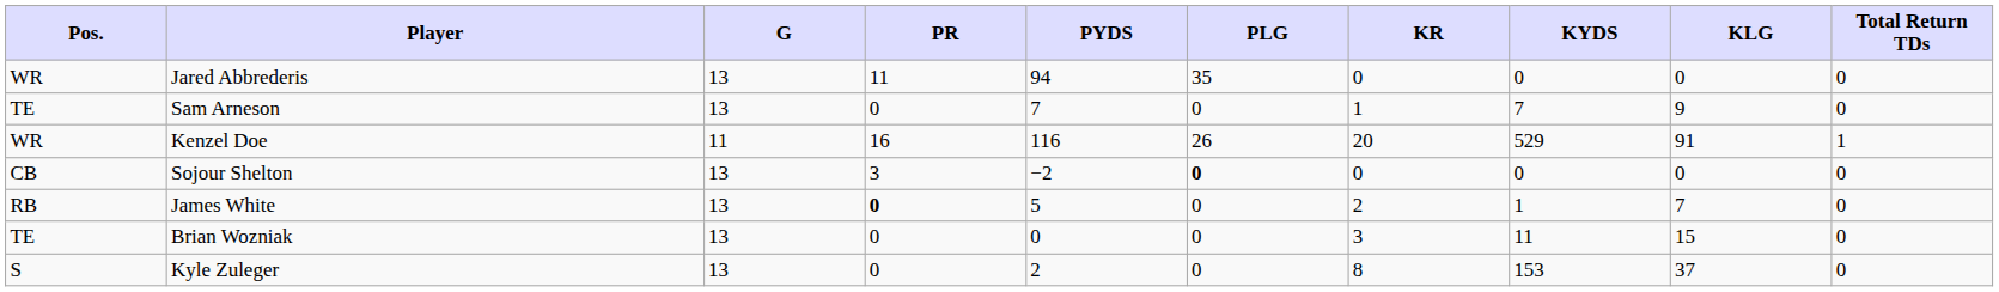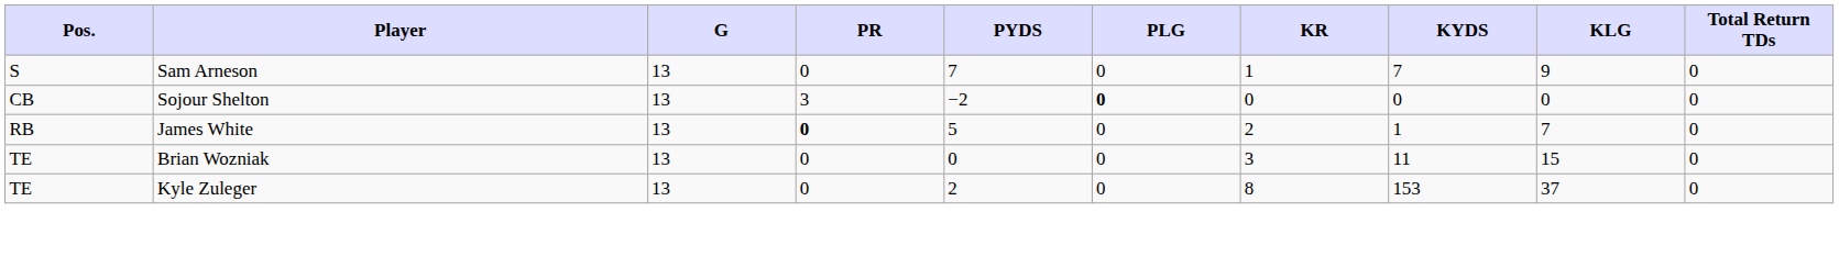- row: WR | Jared Abbrederis | 13 | 11 | 94 | 35 | 0 | 0 | 0 | 0
Sam Arneson | Pos.: TE -> S
- row: WR | Kenzel Doe | 11 | 16 | 116 | 26 | 20 | 529 | 91 | 1
Kyle Zuleger | Pos.: S -> TE
